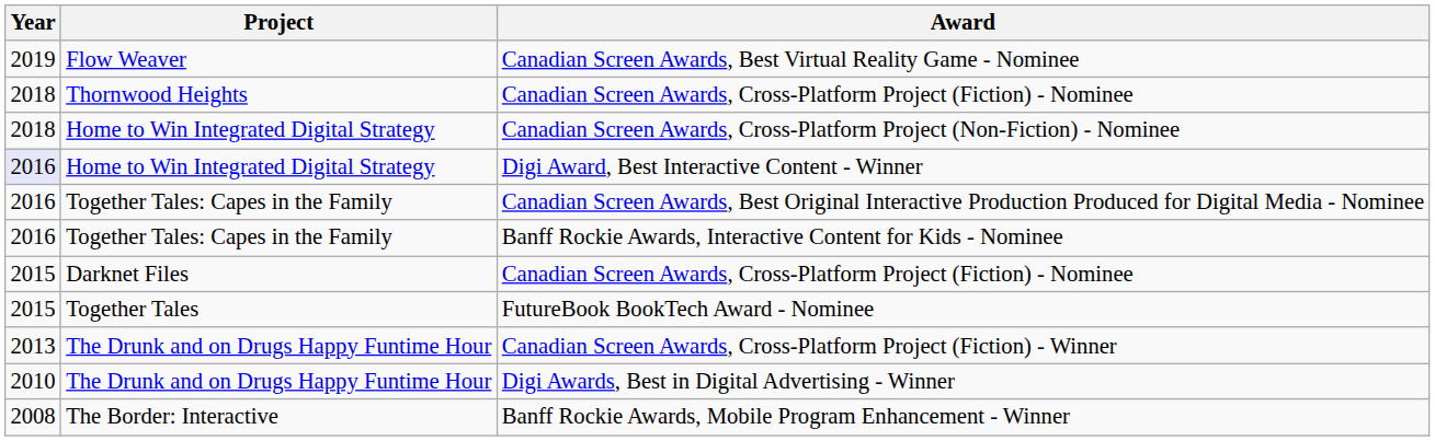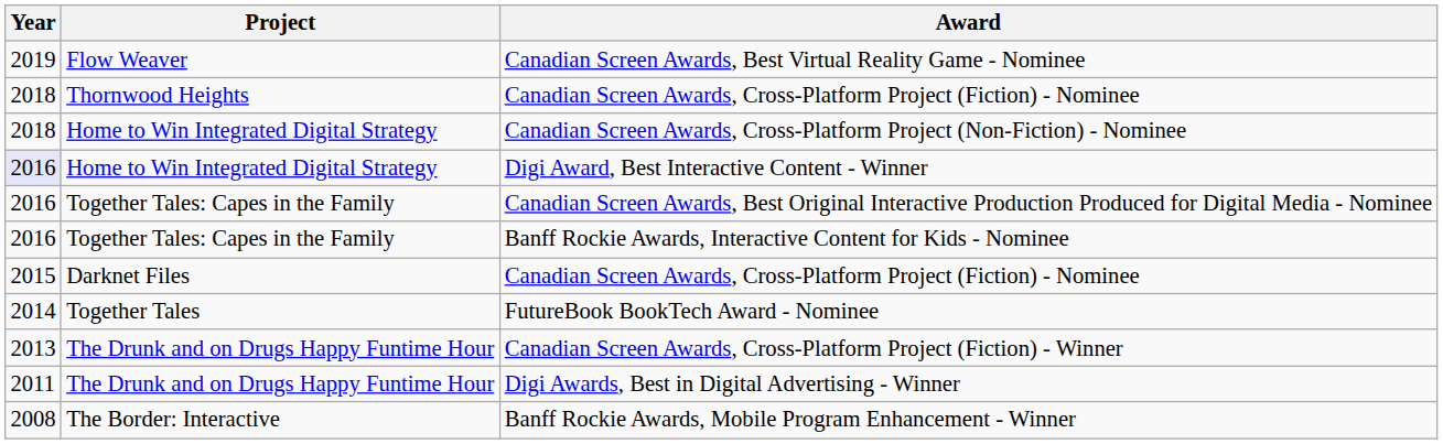FutureBook BookTech Award - Nominee | Year: 2015 -> 2014
Digi Awards, Best in Digital Advertising - Winner | Year: 2010 -> 2011
